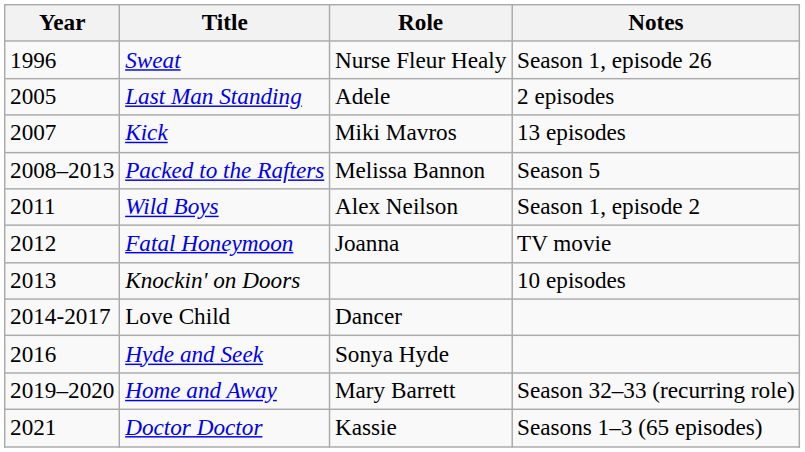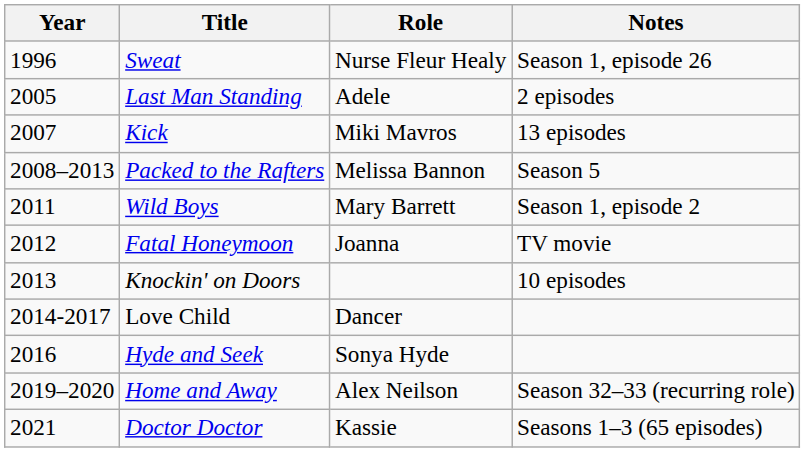Wild Boys | Role: Alex Neilson -> Mary Barrett
Home and Away | Role: Mary Barrett -> Alex Neilson
